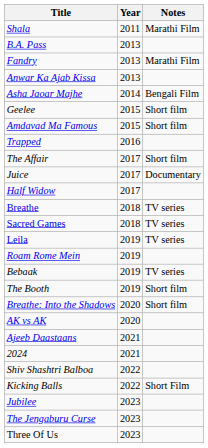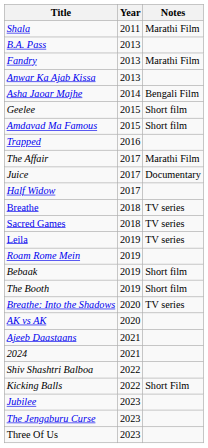The Affair | Notes: Short film -> Marathi Film
Bebaak | Notes: TV series -> Short film
Breathe: Into the Shadows | Notes: Short film -> TV series
